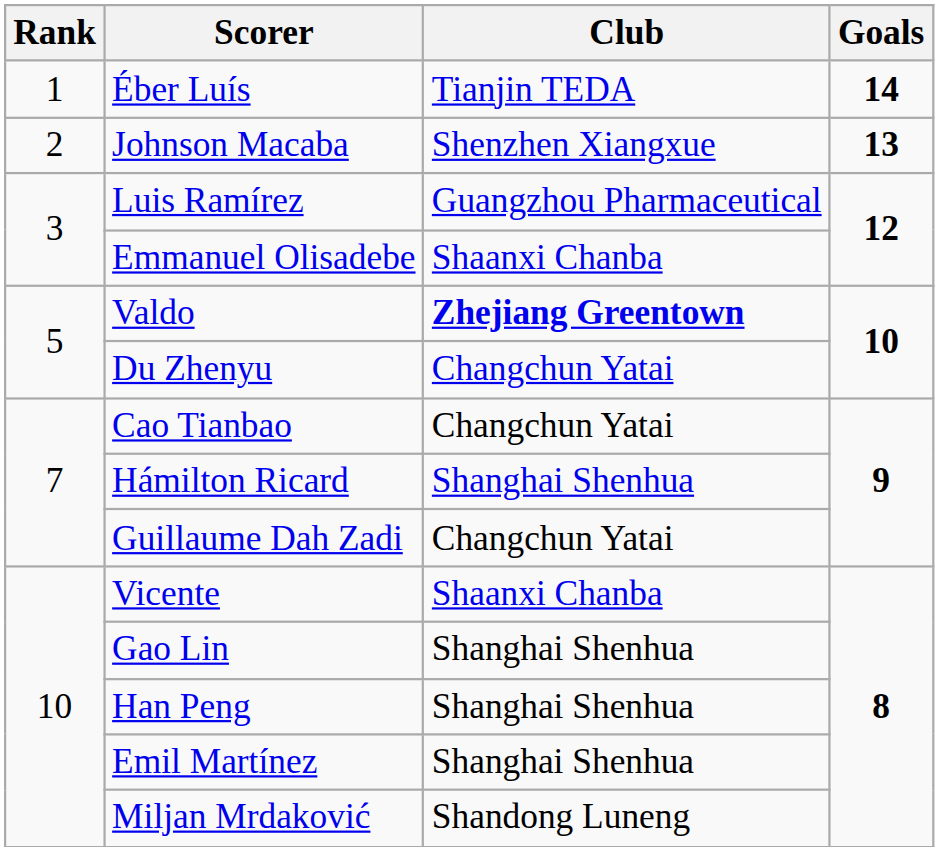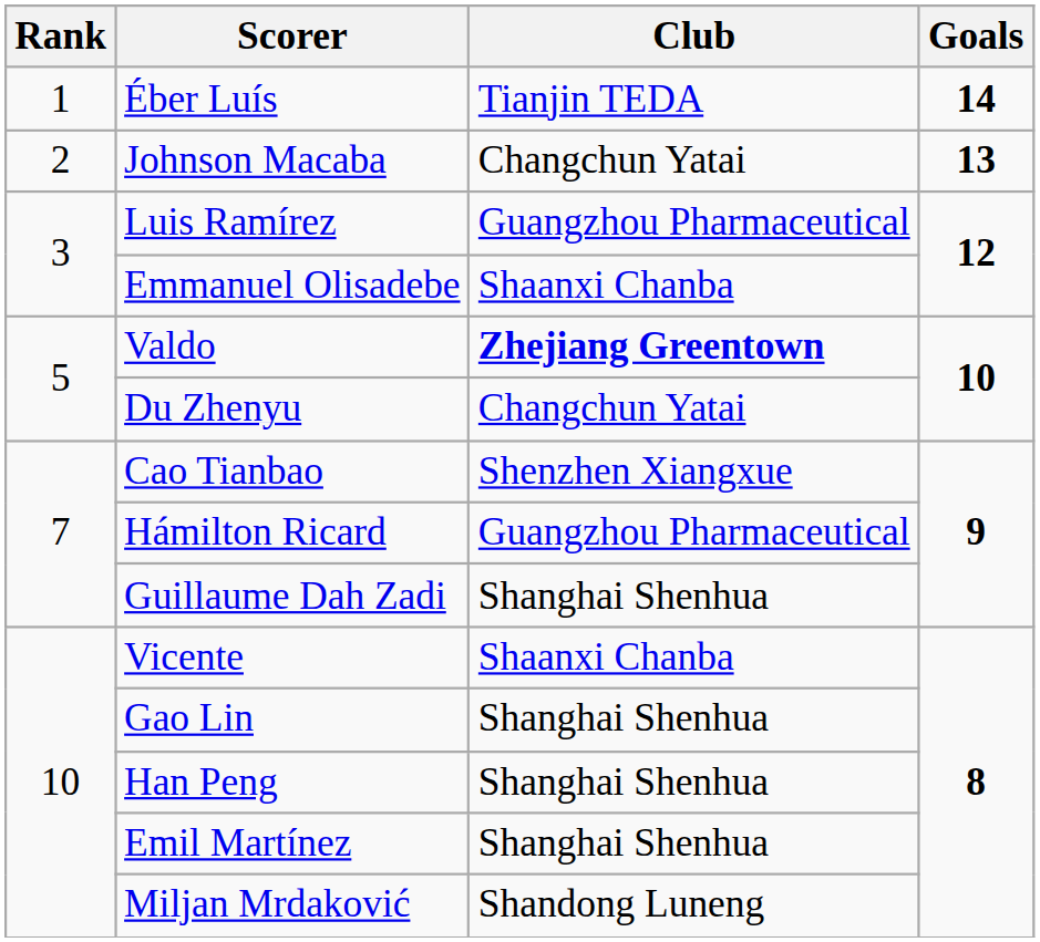Johnson Macaba | Club: Shenzhen Xiangxue -> Changchun Yatai
Cao Tianbao | Club: Changchun Yatai -> Shenzhen Xiangxue
Hámilton Ricard | Club: Shanghai Shenhua -> Guangzhou Pharmaceutical
Guillaume Dah Zadi | Club: Changchun Yatai -> Shanghai Shenhua
